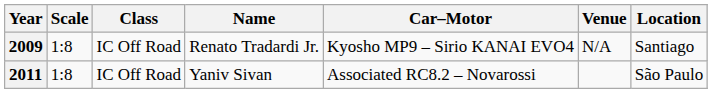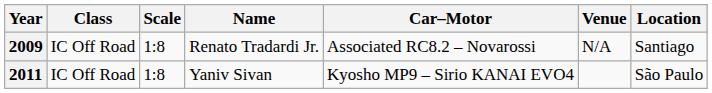columns swapped: Scale <-> Class
2009 | Car–Motor: Kyosho MP9 – Sirio KANAI EVO4 -> Associated RC8.2 – Novarossi
2011 | Car–Motor: Associated RC8.2 – Novarossi -> Kyosho MP9 – Sirio KANAI EVO4
